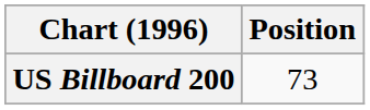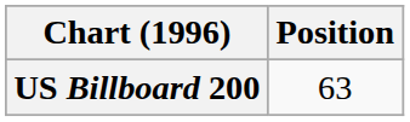US Billboard 200 | Position: 73 -> 63
